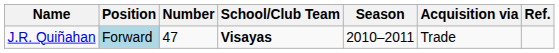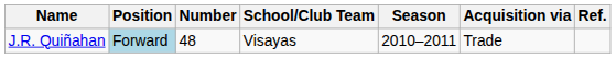J.R. Quiñahan | Number: 47 -> 48
J.R. Quiñahan | School/Club Team: bold -> normal
